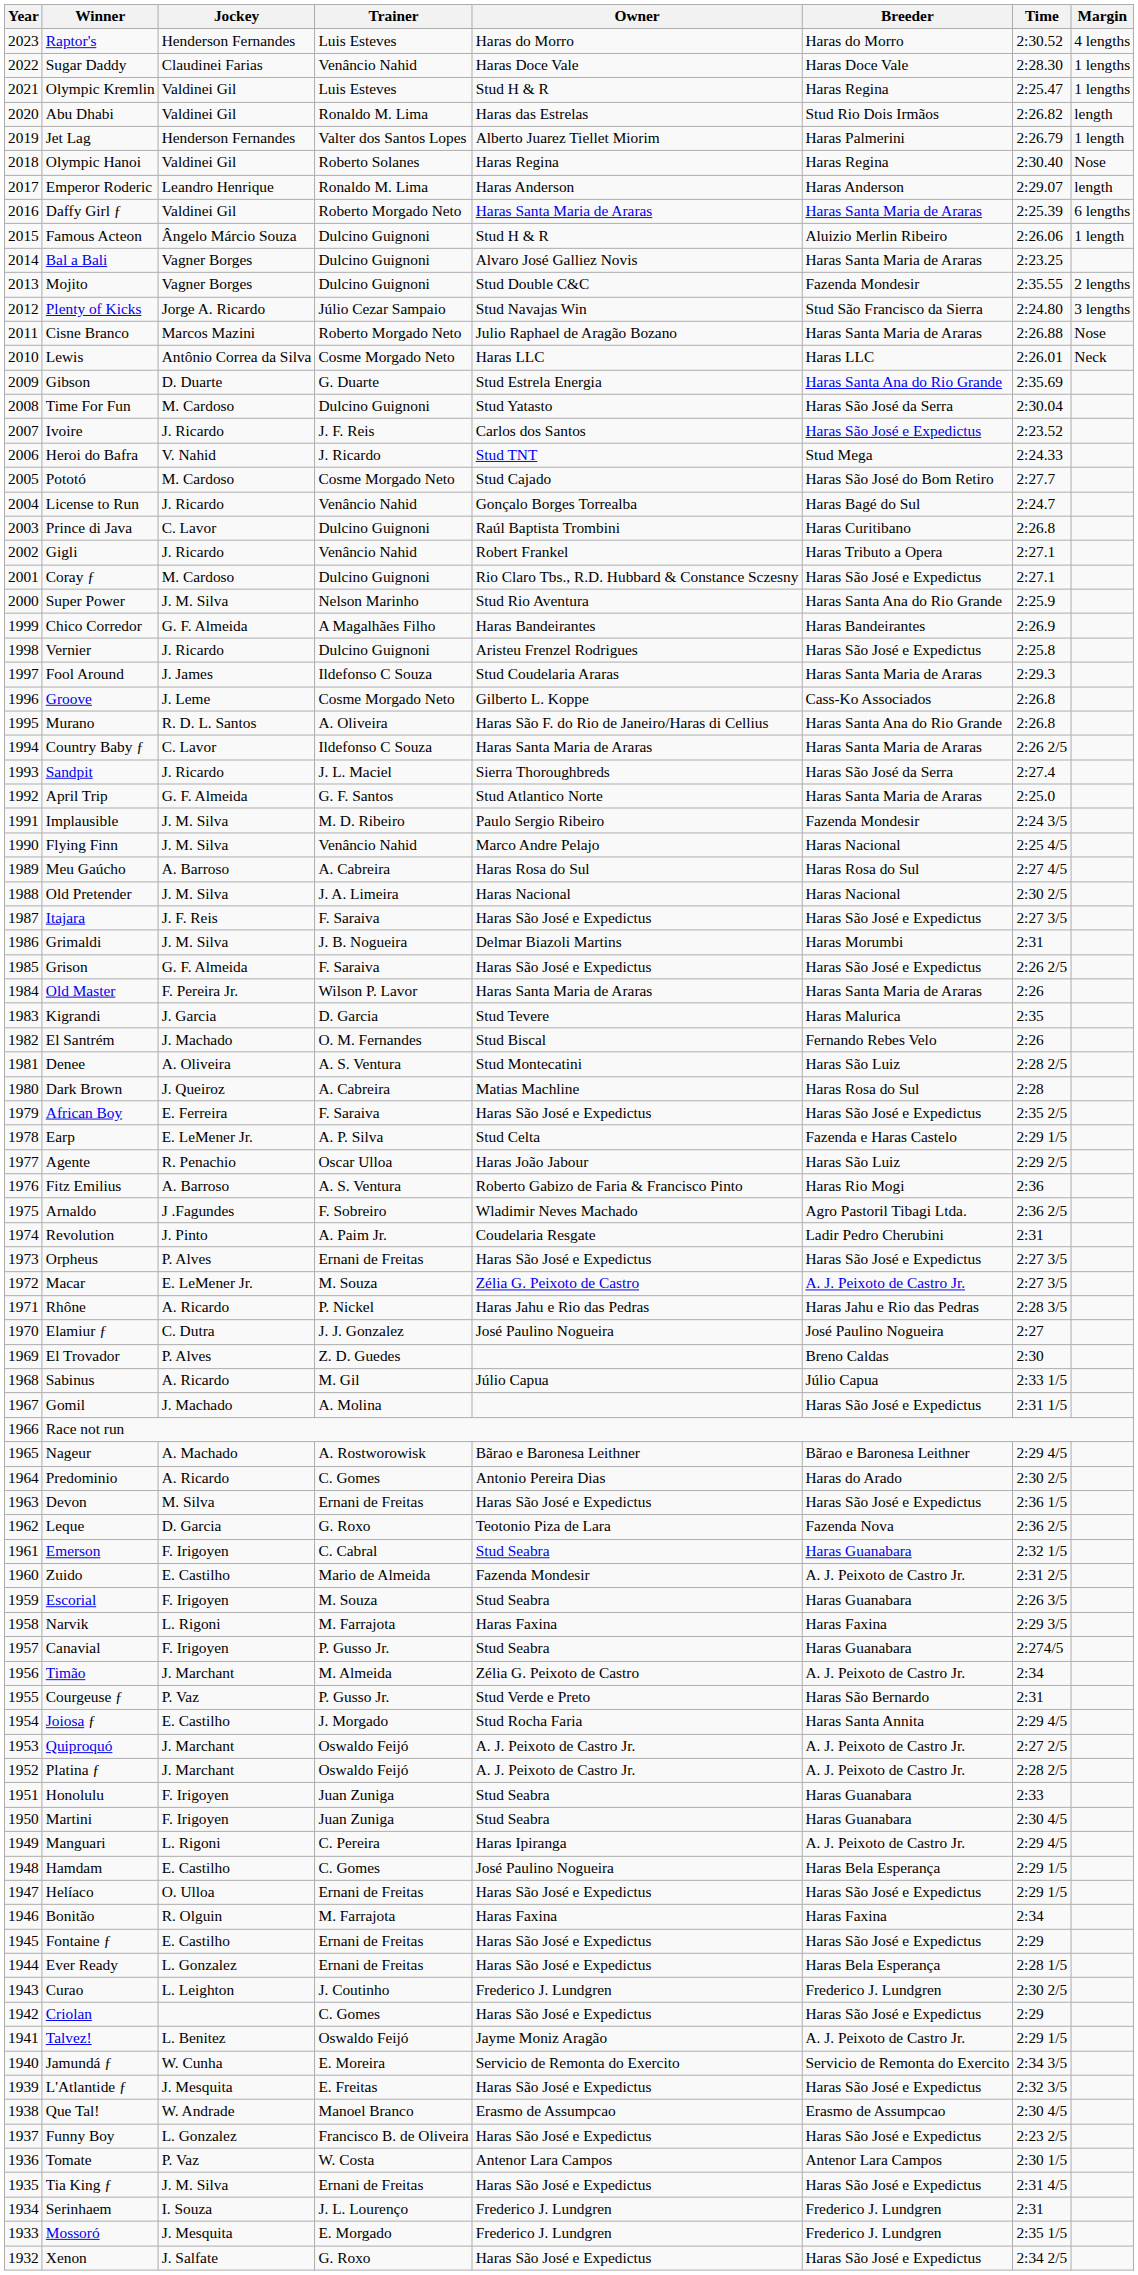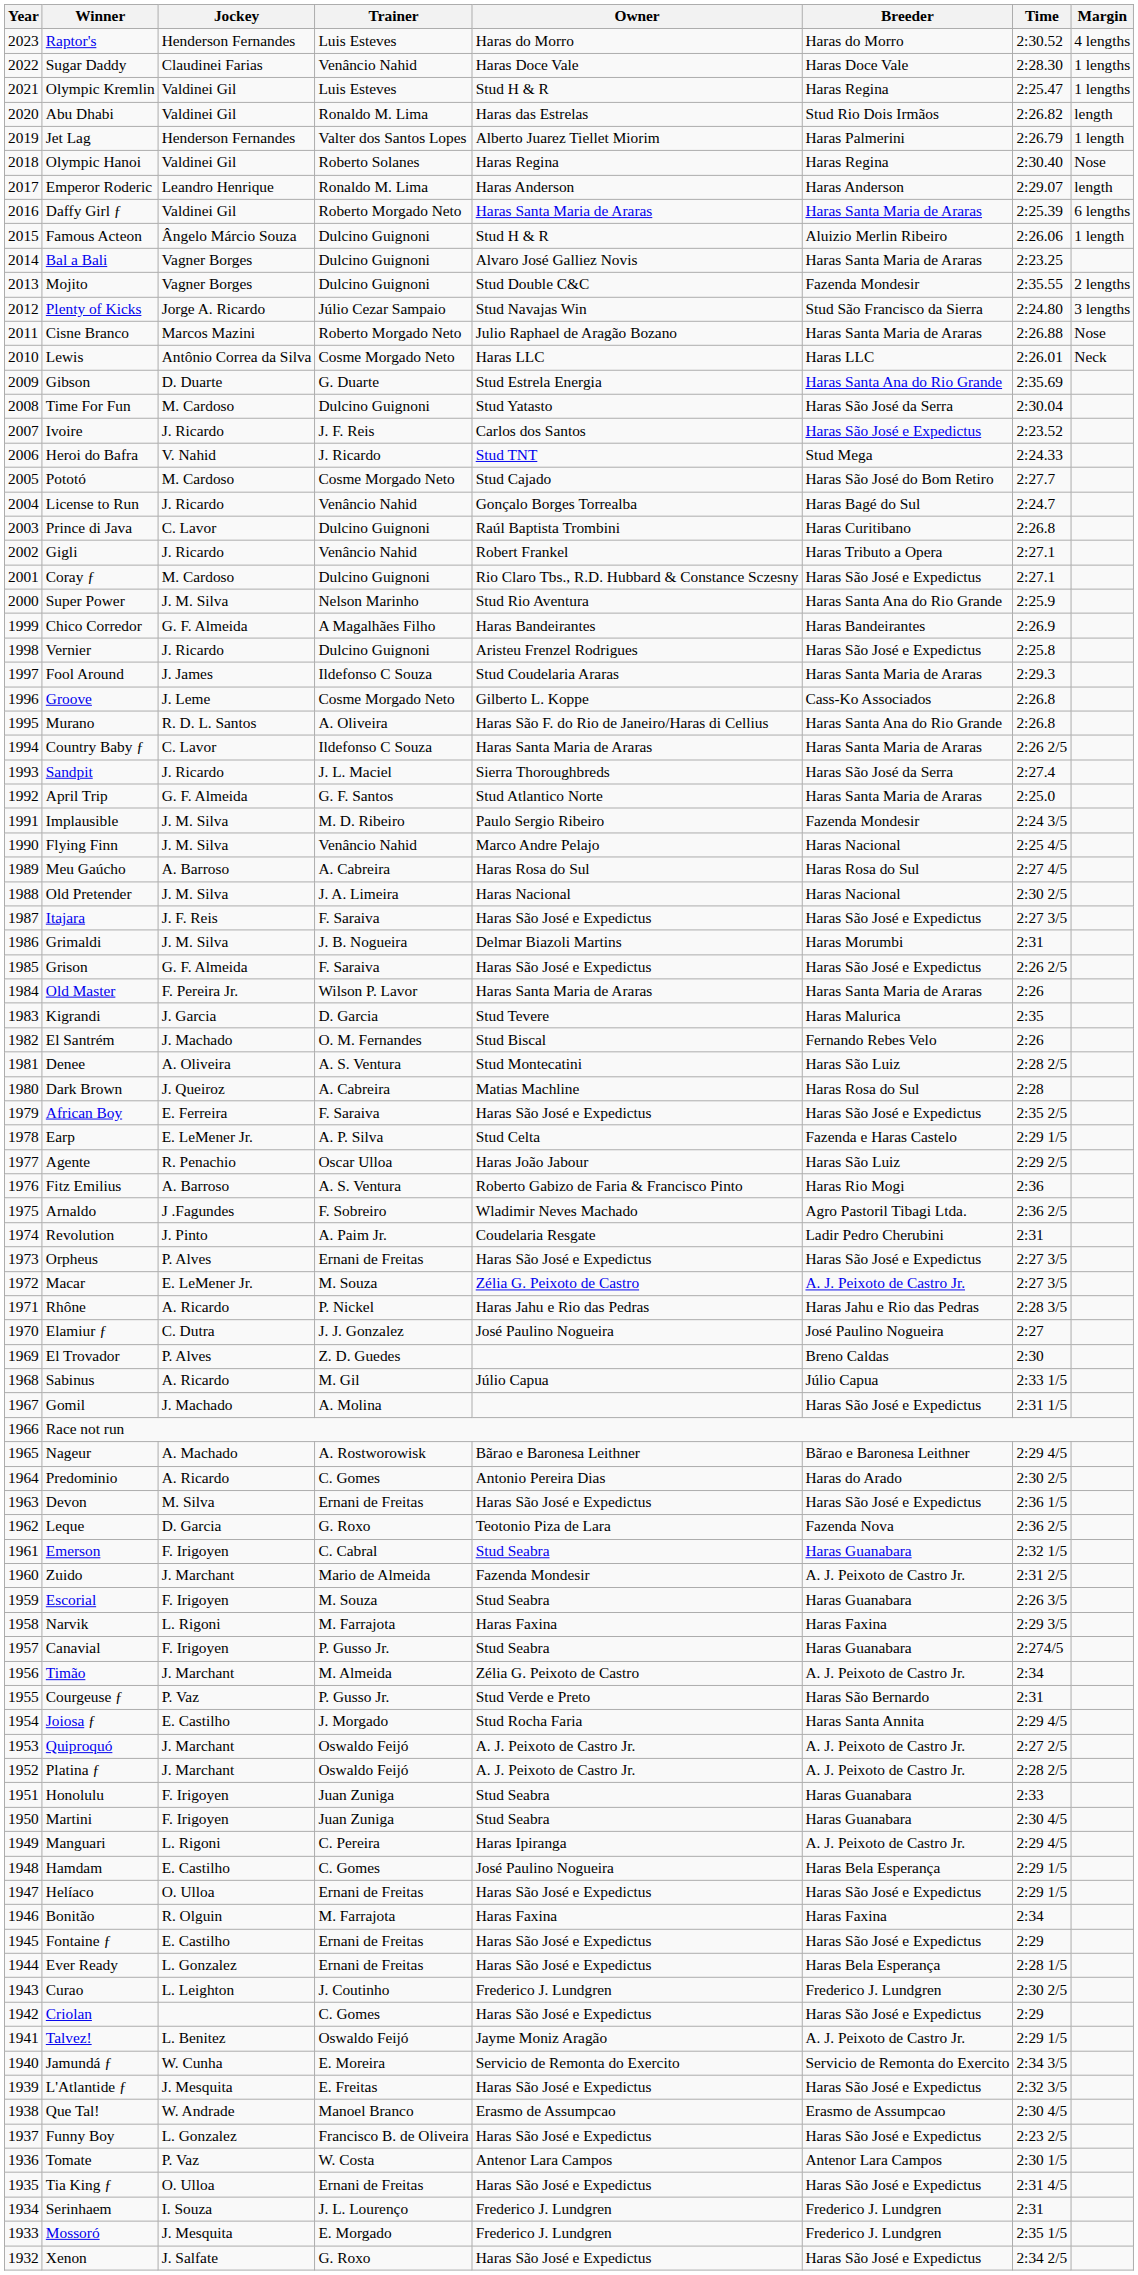Zuido | Jockey: E. Castilho -> J. Marchant
Tia King ƒ | Jockey: J. M. Silva -> O. Ulloa
